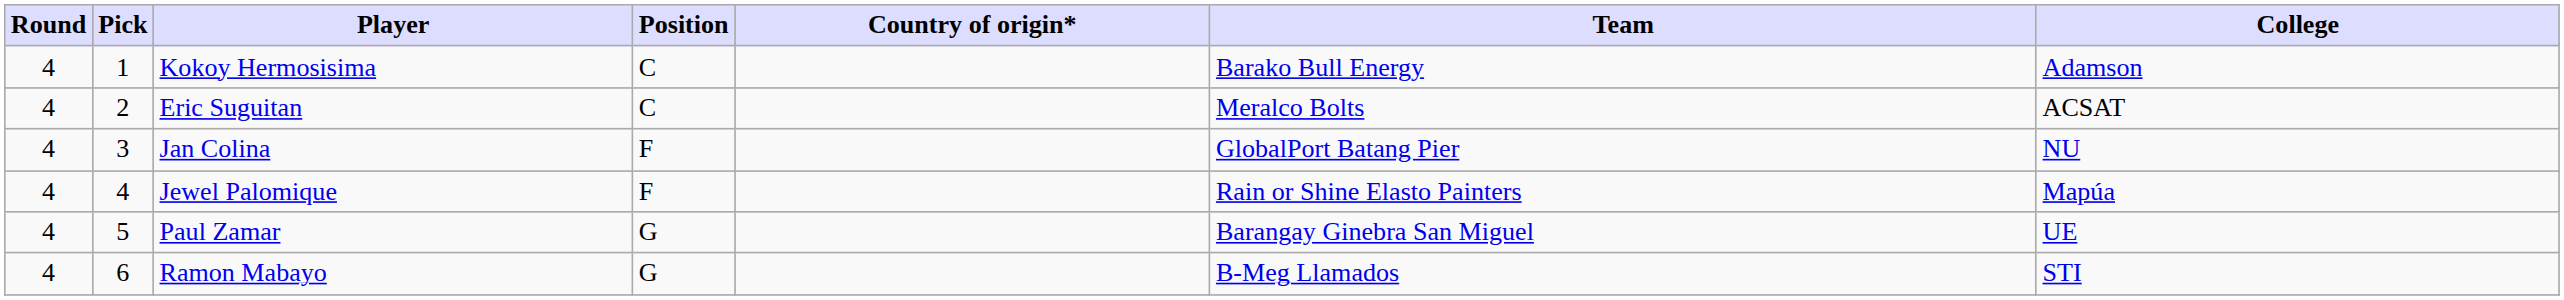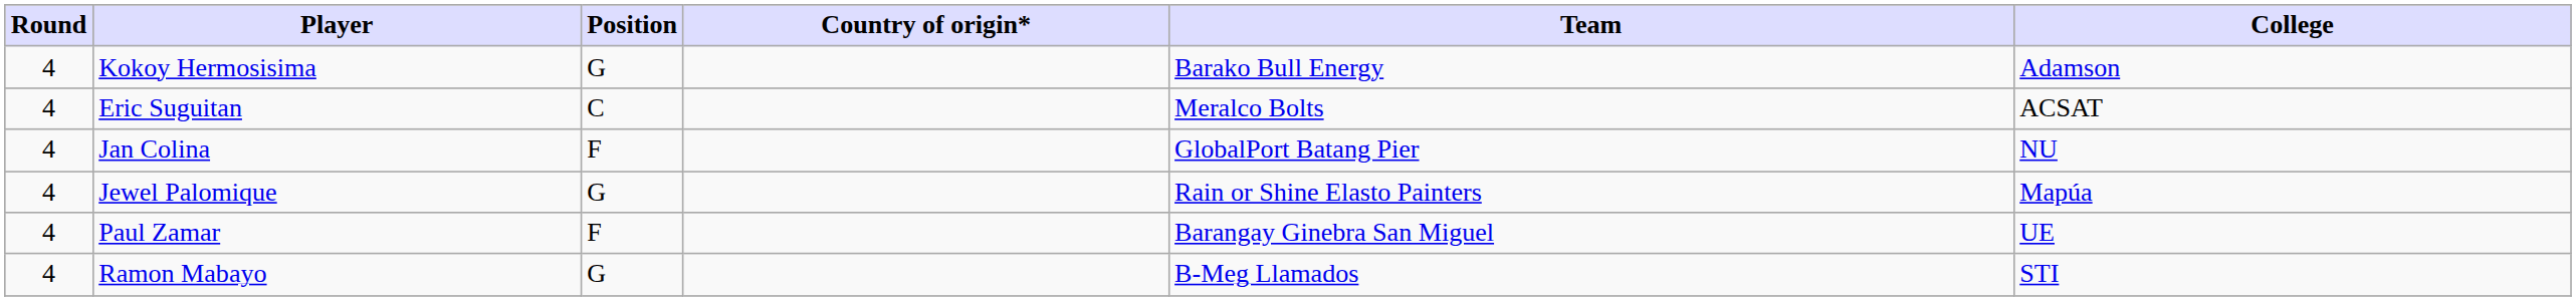- column: Pick | 1 | 2 | 3 | 4 | 5 | 6
Kokoy Hermosisima | Position: C -> G
Jewel Palomique | Position: F -> G
Paul Zamar | Position: G -> F
